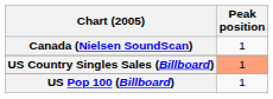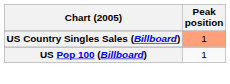- row: Canada (Nielsen SoundScan) | 1
